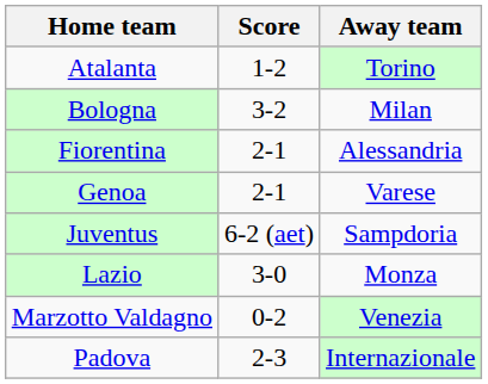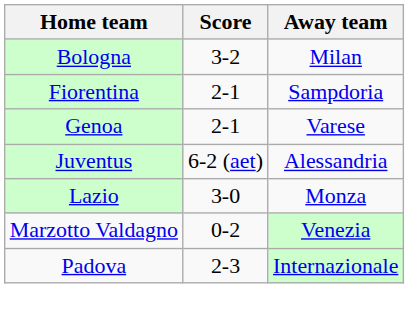- row: Atalanta | 1-2 | Torino
Fiorentina | Away team: Alessandria -> Sampdoria
Juventus | Away team: Sampdoria -> Alessandria
